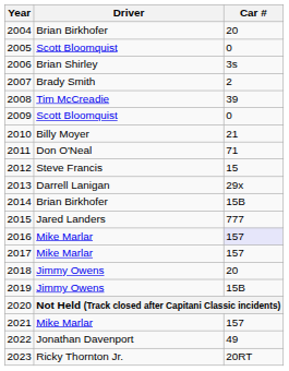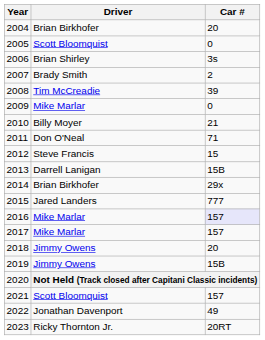2009 | Driver: Scott Bloomquist -> Mike Marlar
2013 | Car #: 29x -> 15B
2014 | Car #: 15B -> 29x
2021 | Driver: Mike Marlar -> Scott Bloomquist
